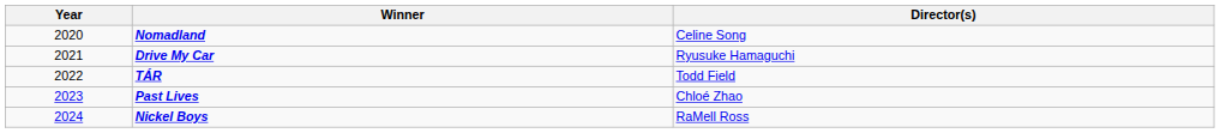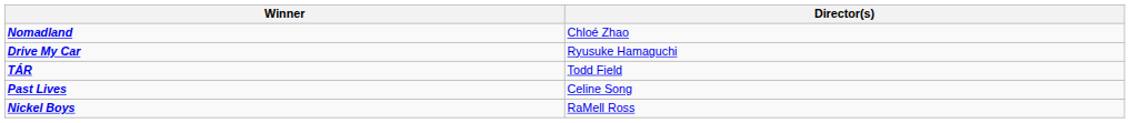- column: Year | 2020 | 2021 | 2022 | 2023 | 2024
Nomadland | Director(s): Celine Song -> Chloé Zhao
Past Lives | Director(s): Chloé Zhao -> Celine Song
